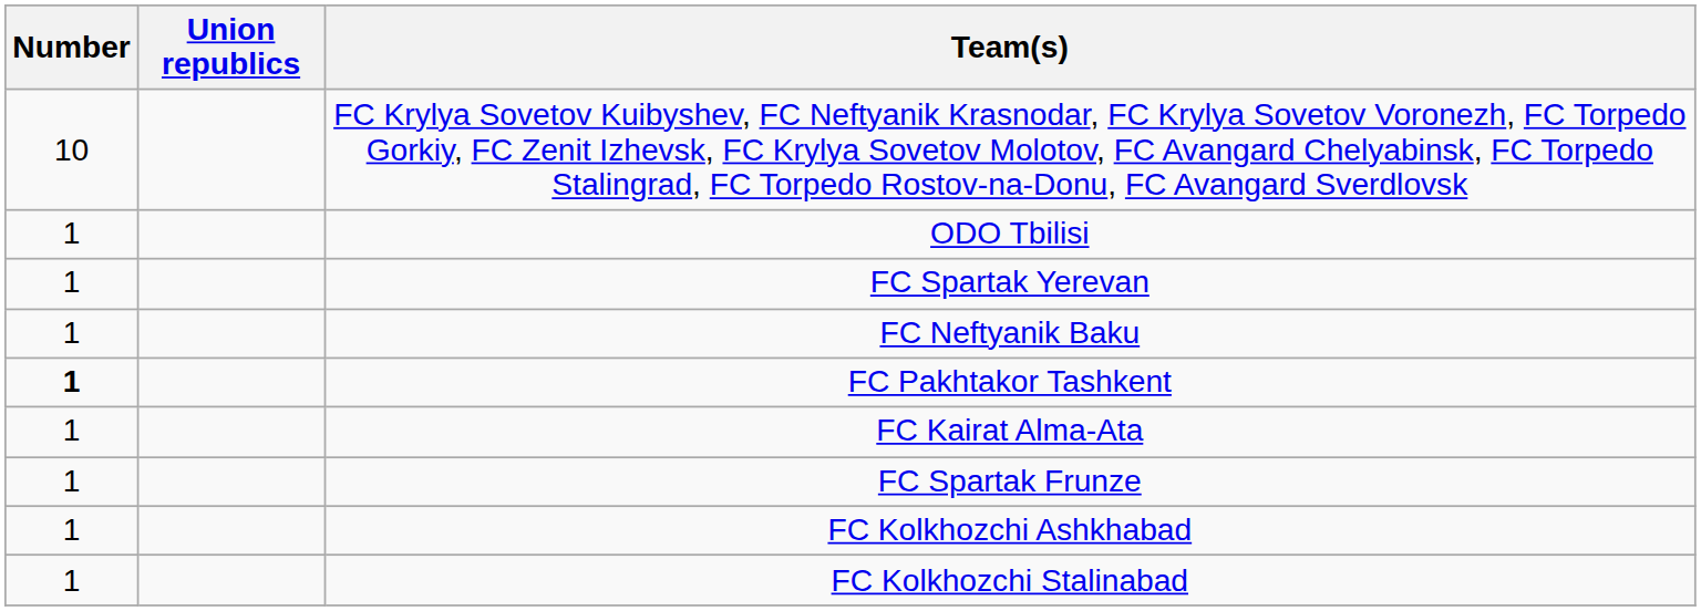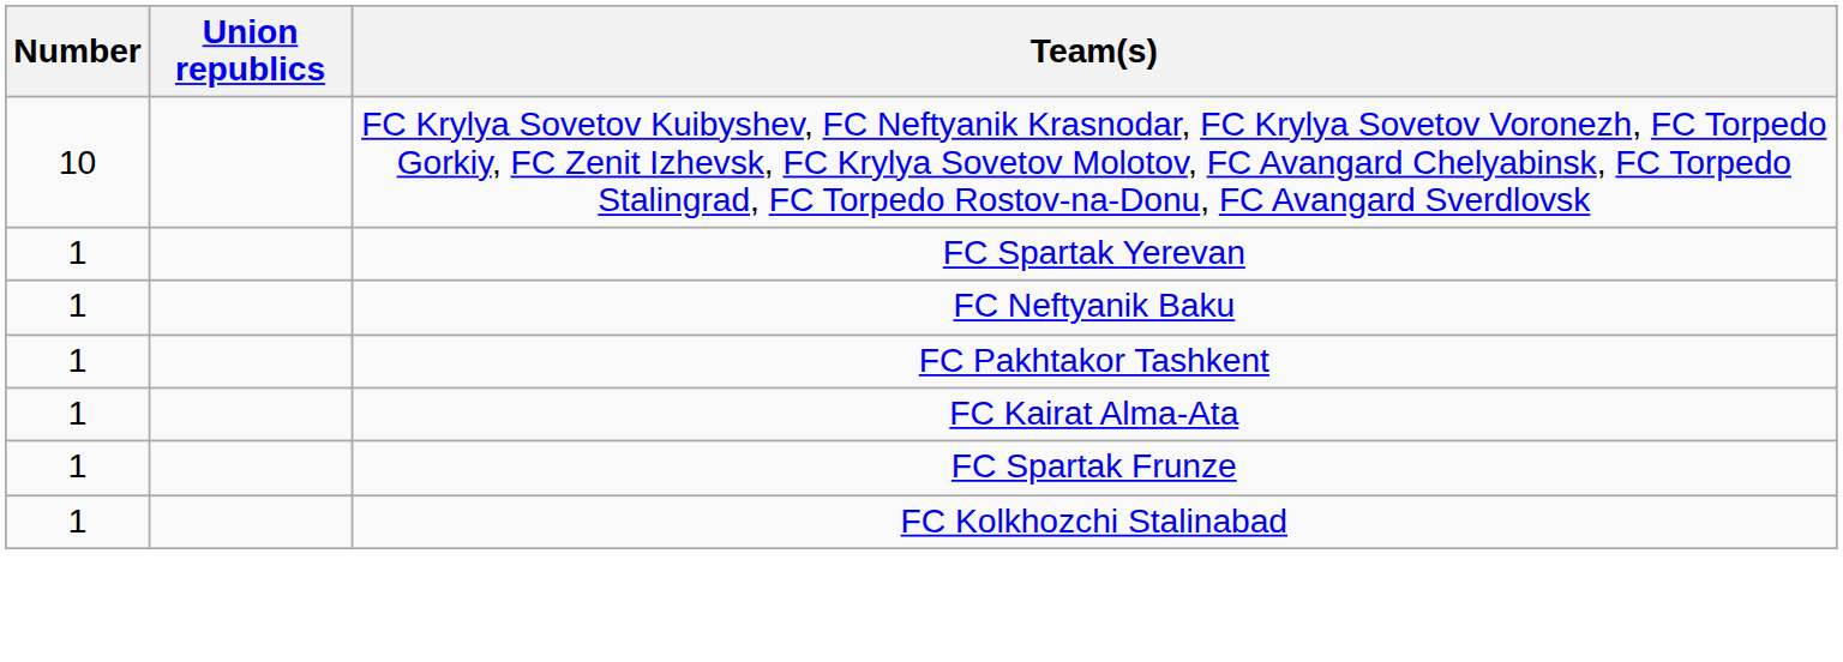- row: 1 | ODO Tbilisi
FC Pakhtakor Tashkent | Number: bold -> normal
- row: 1 | FC Kolkhozchi Ashkhabad
